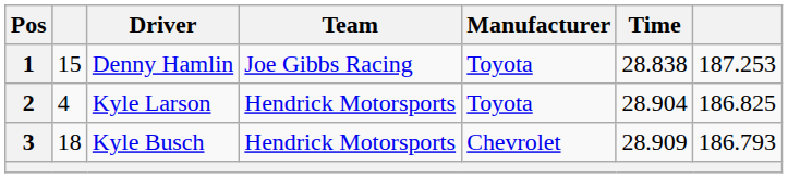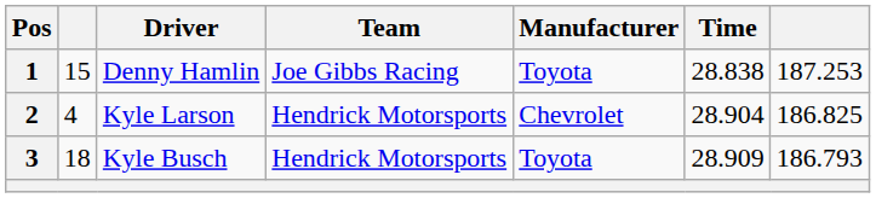2 | Manufacturer: Toyota -> Chevrolet
3 | Manufacturer: Chevrolet -> Toyota
